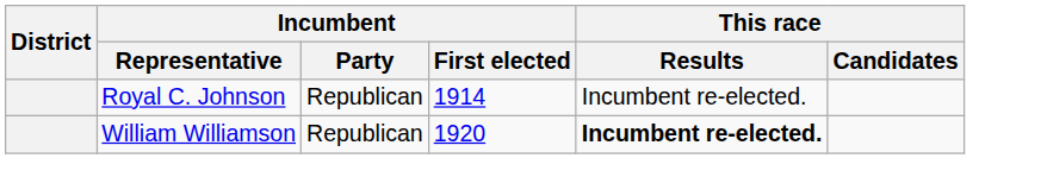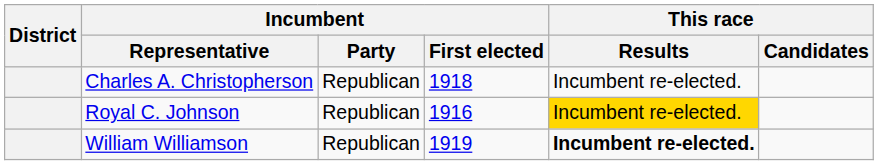+ row: Charles A. Christopherson | Republican | 1918 | Incumbent re-elected.
Royal C. Johnson | Incumbent / First elected: 1914 -> 1916
Royal C. Johnson | This race / Results: no background -> gold background
William Williamson | Incumbent / First elected: 1920 -> 1919
